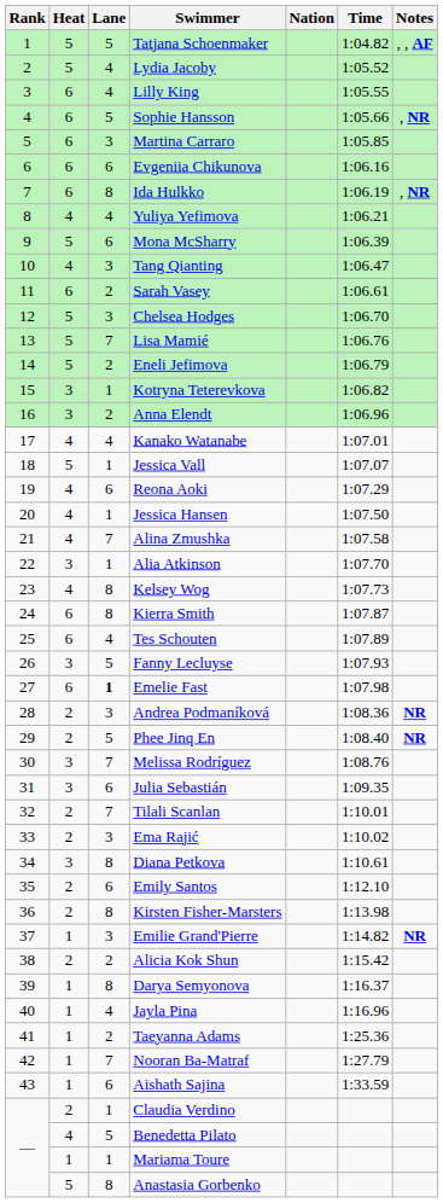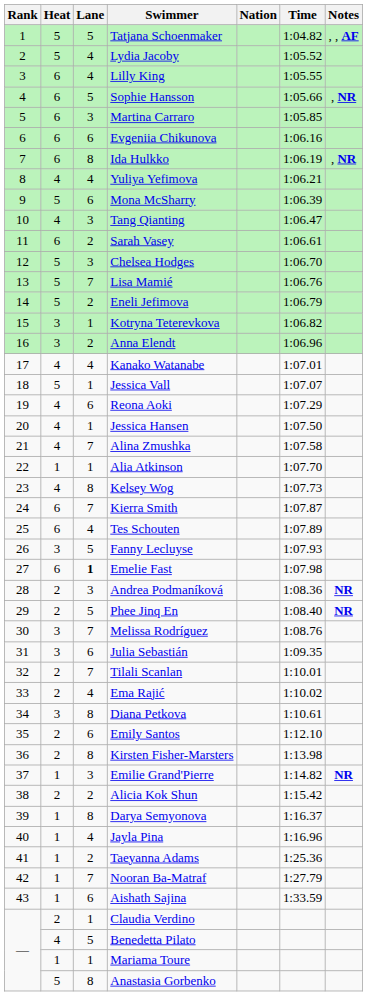Alia Atkinson | Heat: 3 -> 1
Kierra Smith | Lane: 8 -> 7
Ema Rajić | Lane: 3 -> 4
